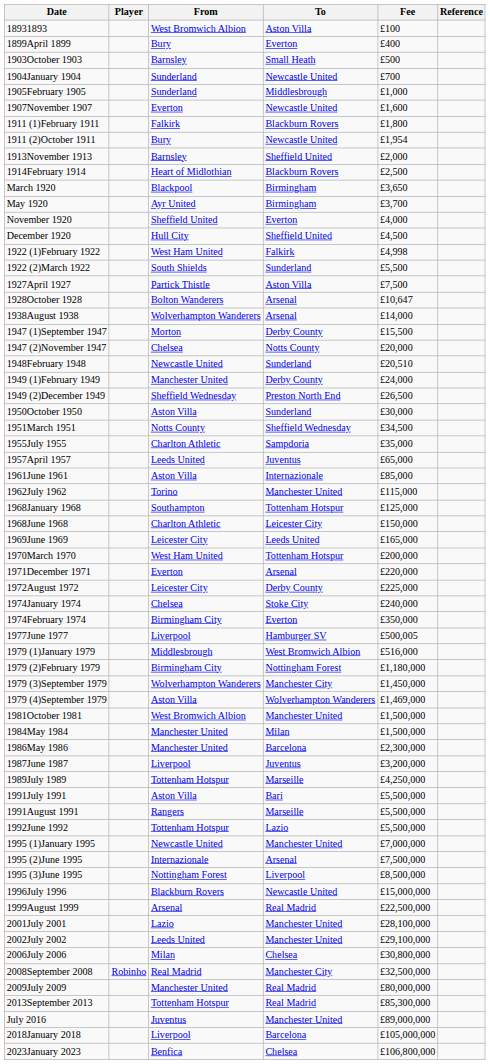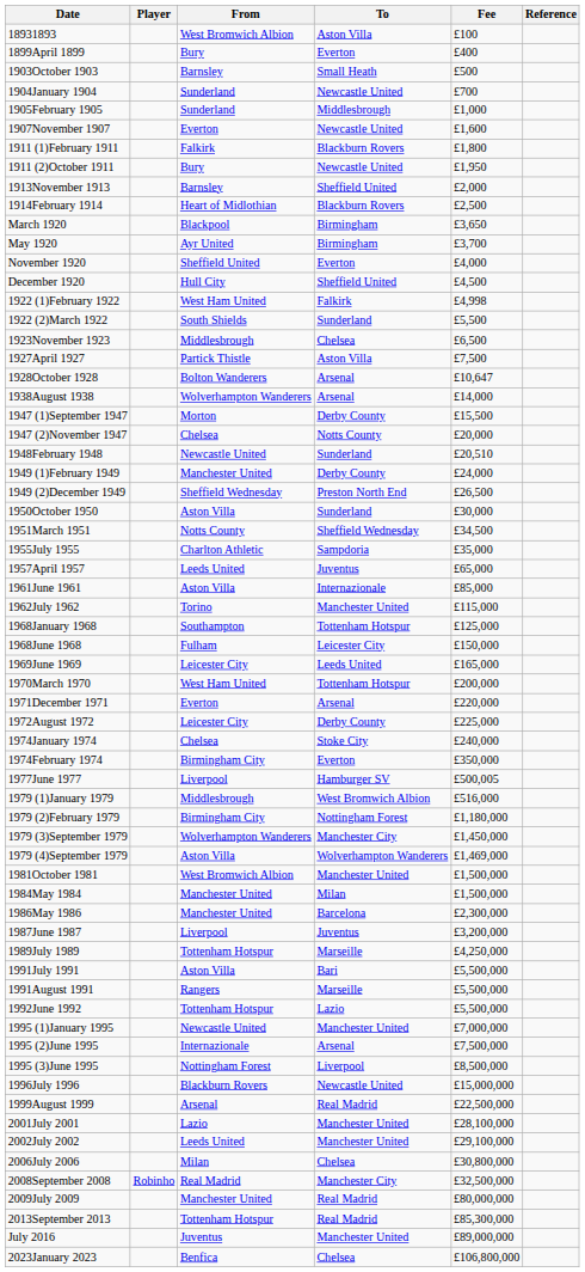1911 (2)October 1911 | Fee: £1,954 -> £1,950
+ row: 1923November 1923 | Middlesbrough | Chelsea | £6,500
1968June 1968 | From: Charlton Athletic -> Fulham
- row: 2018January 2018 | Liverpool | Barcelona | £105,000,000
